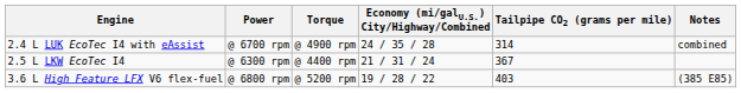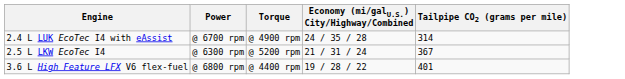- column: Notes | combined | (385 E85)
2.5 L LKW EcoTec I4 | Torque: @ 4400 rpm -> @ 5200 rpm
3.6 L High Feature LFX V6 flex-fuel | Torque: @ 5200 rpm -> @ 4400 rpm
3.6 L High Feature LFX V6 flex-fuel | Tailpipe CO2 (grams per mile): 403 -> 401
